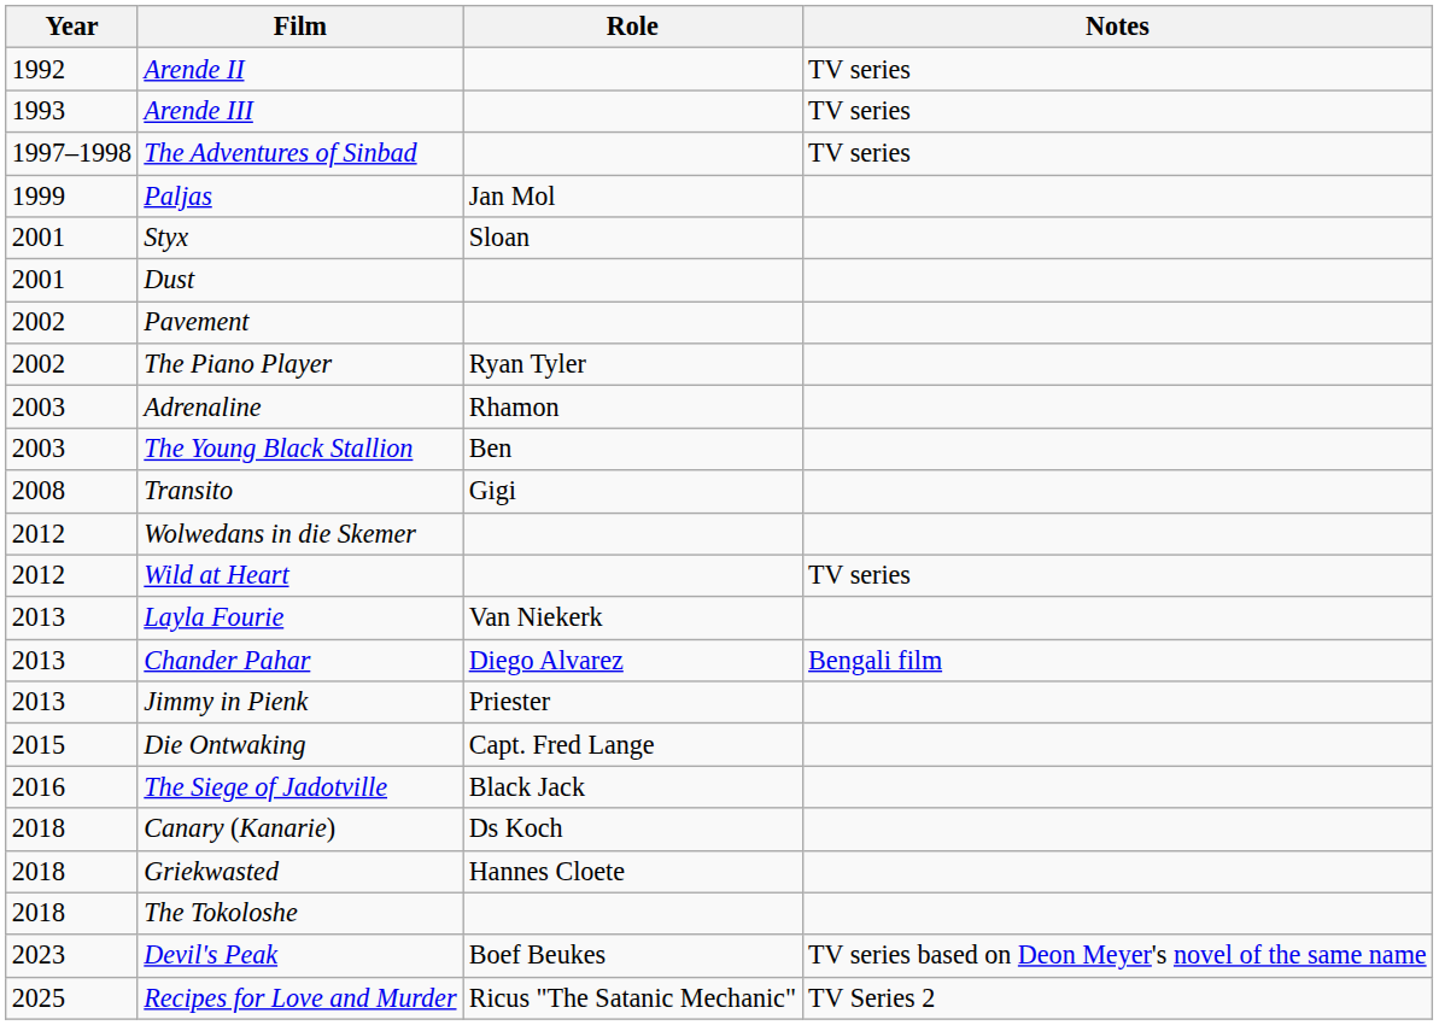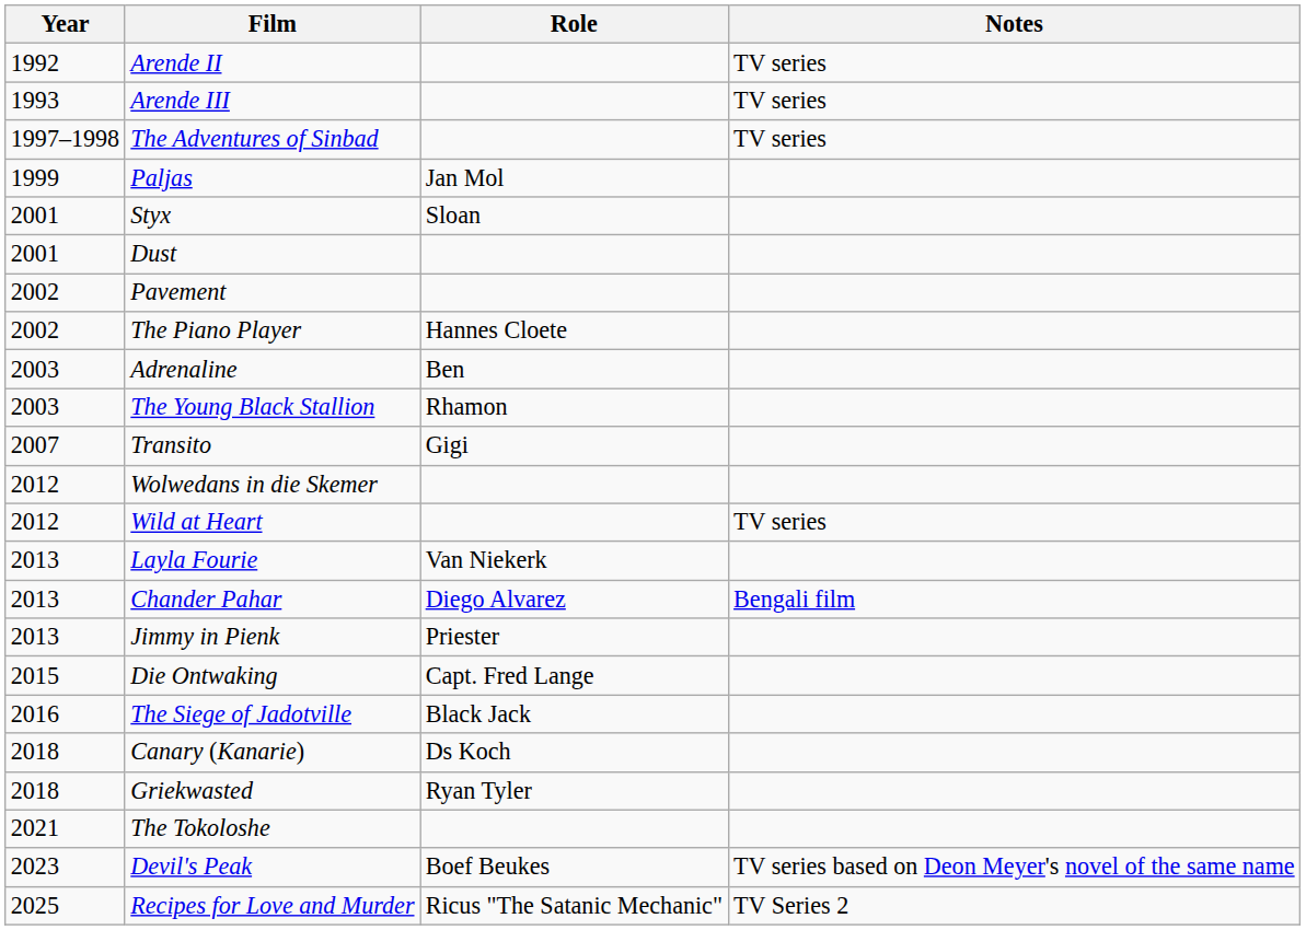The Piano Player | Role: Ryan Tyler -> Hannes Cloete
Adrenaline | Role: Rhamon -> Ben
The Young Black Stallion | Role: Ben -> Rhamon
Transito | Year: 2008 -> 2007
Griekwasted | Role: Hannes Cloete -> Ryan Tyler
The Tokoloshe | Year: 2018 -> 2021
